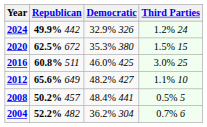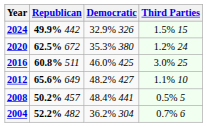2024 | Third Parties: 1.2% 24 -> 1.5% 15
2020 | Third Parties: 1.5% 15 -> 1.2% 24
